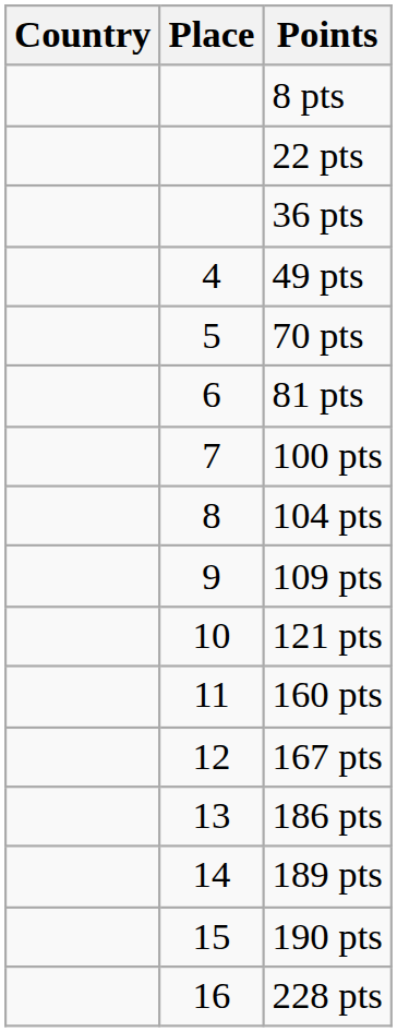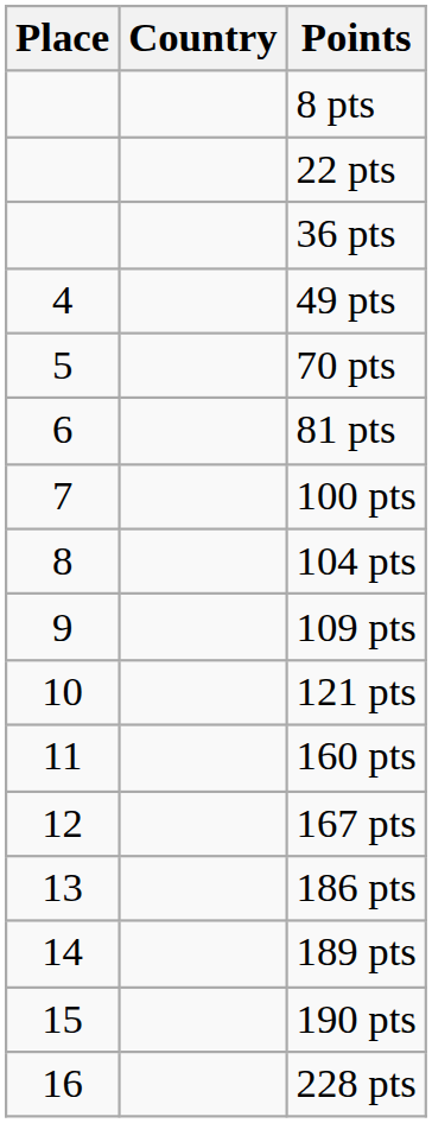columns swapped: Place <-> Country
